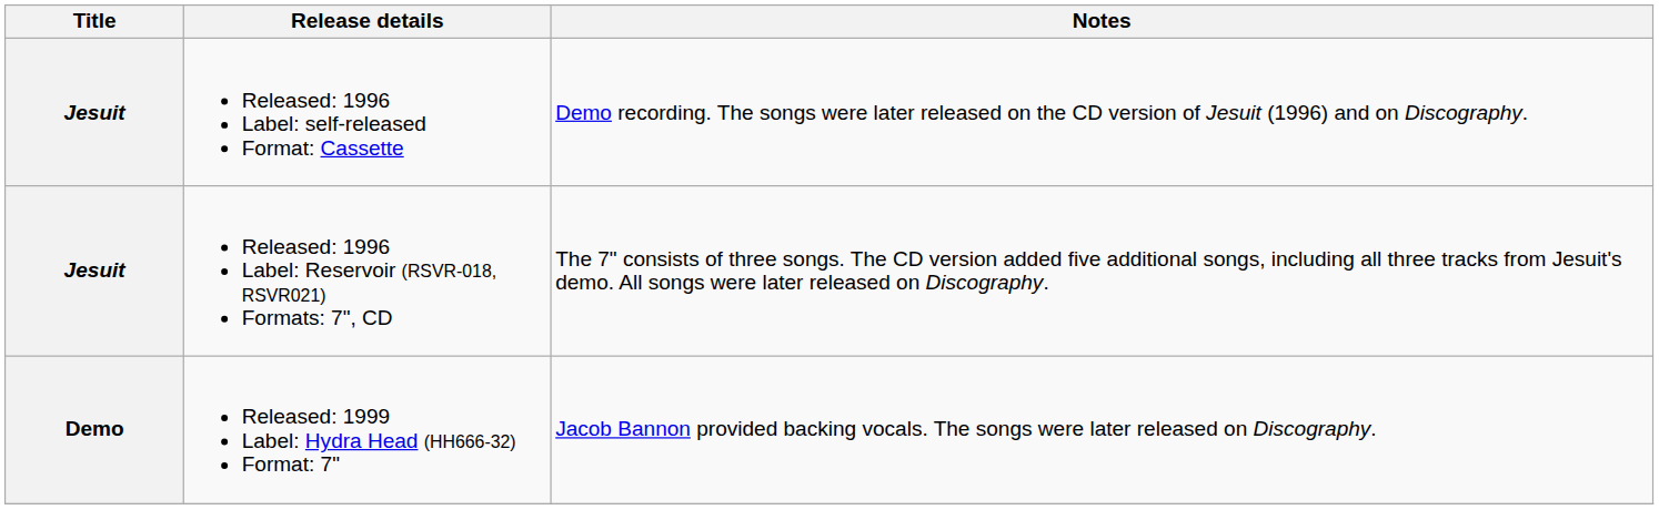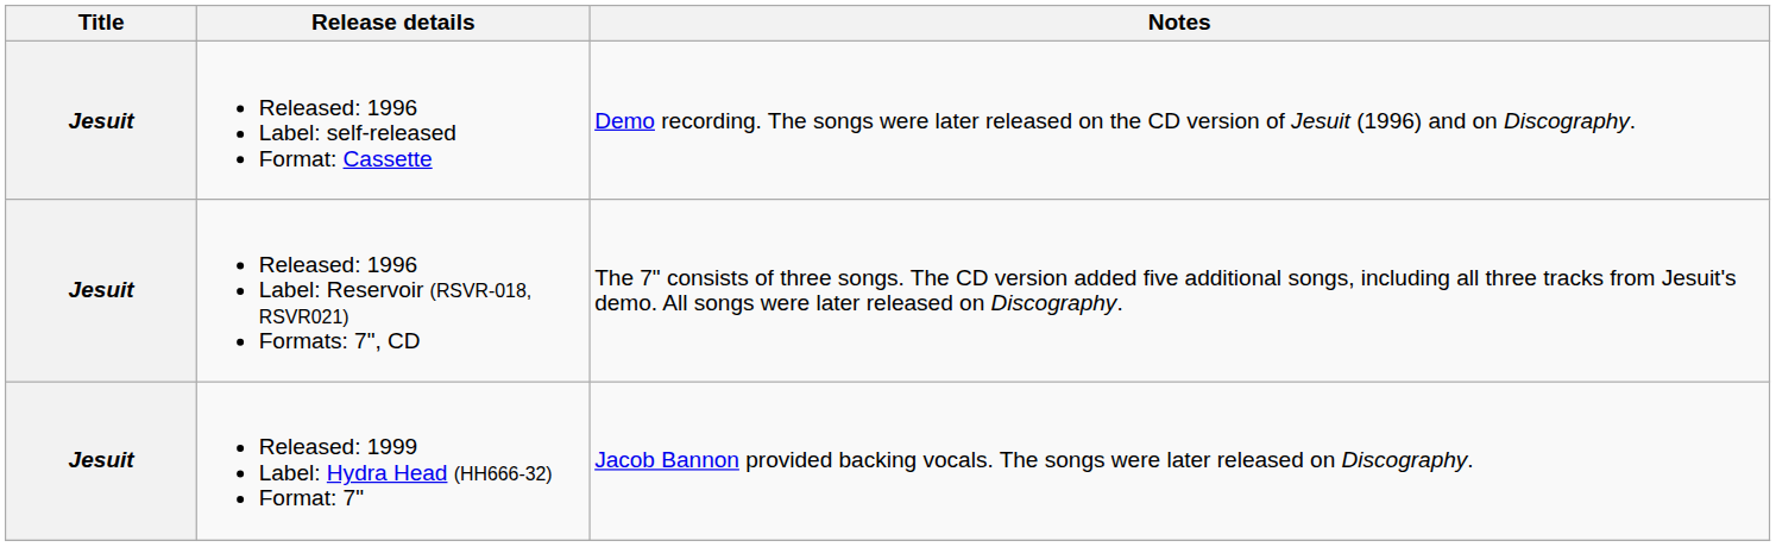Released: 1999 Label: Hydra Head (HH666-32) Format: 7" | Title: Demo -> Jesuit
